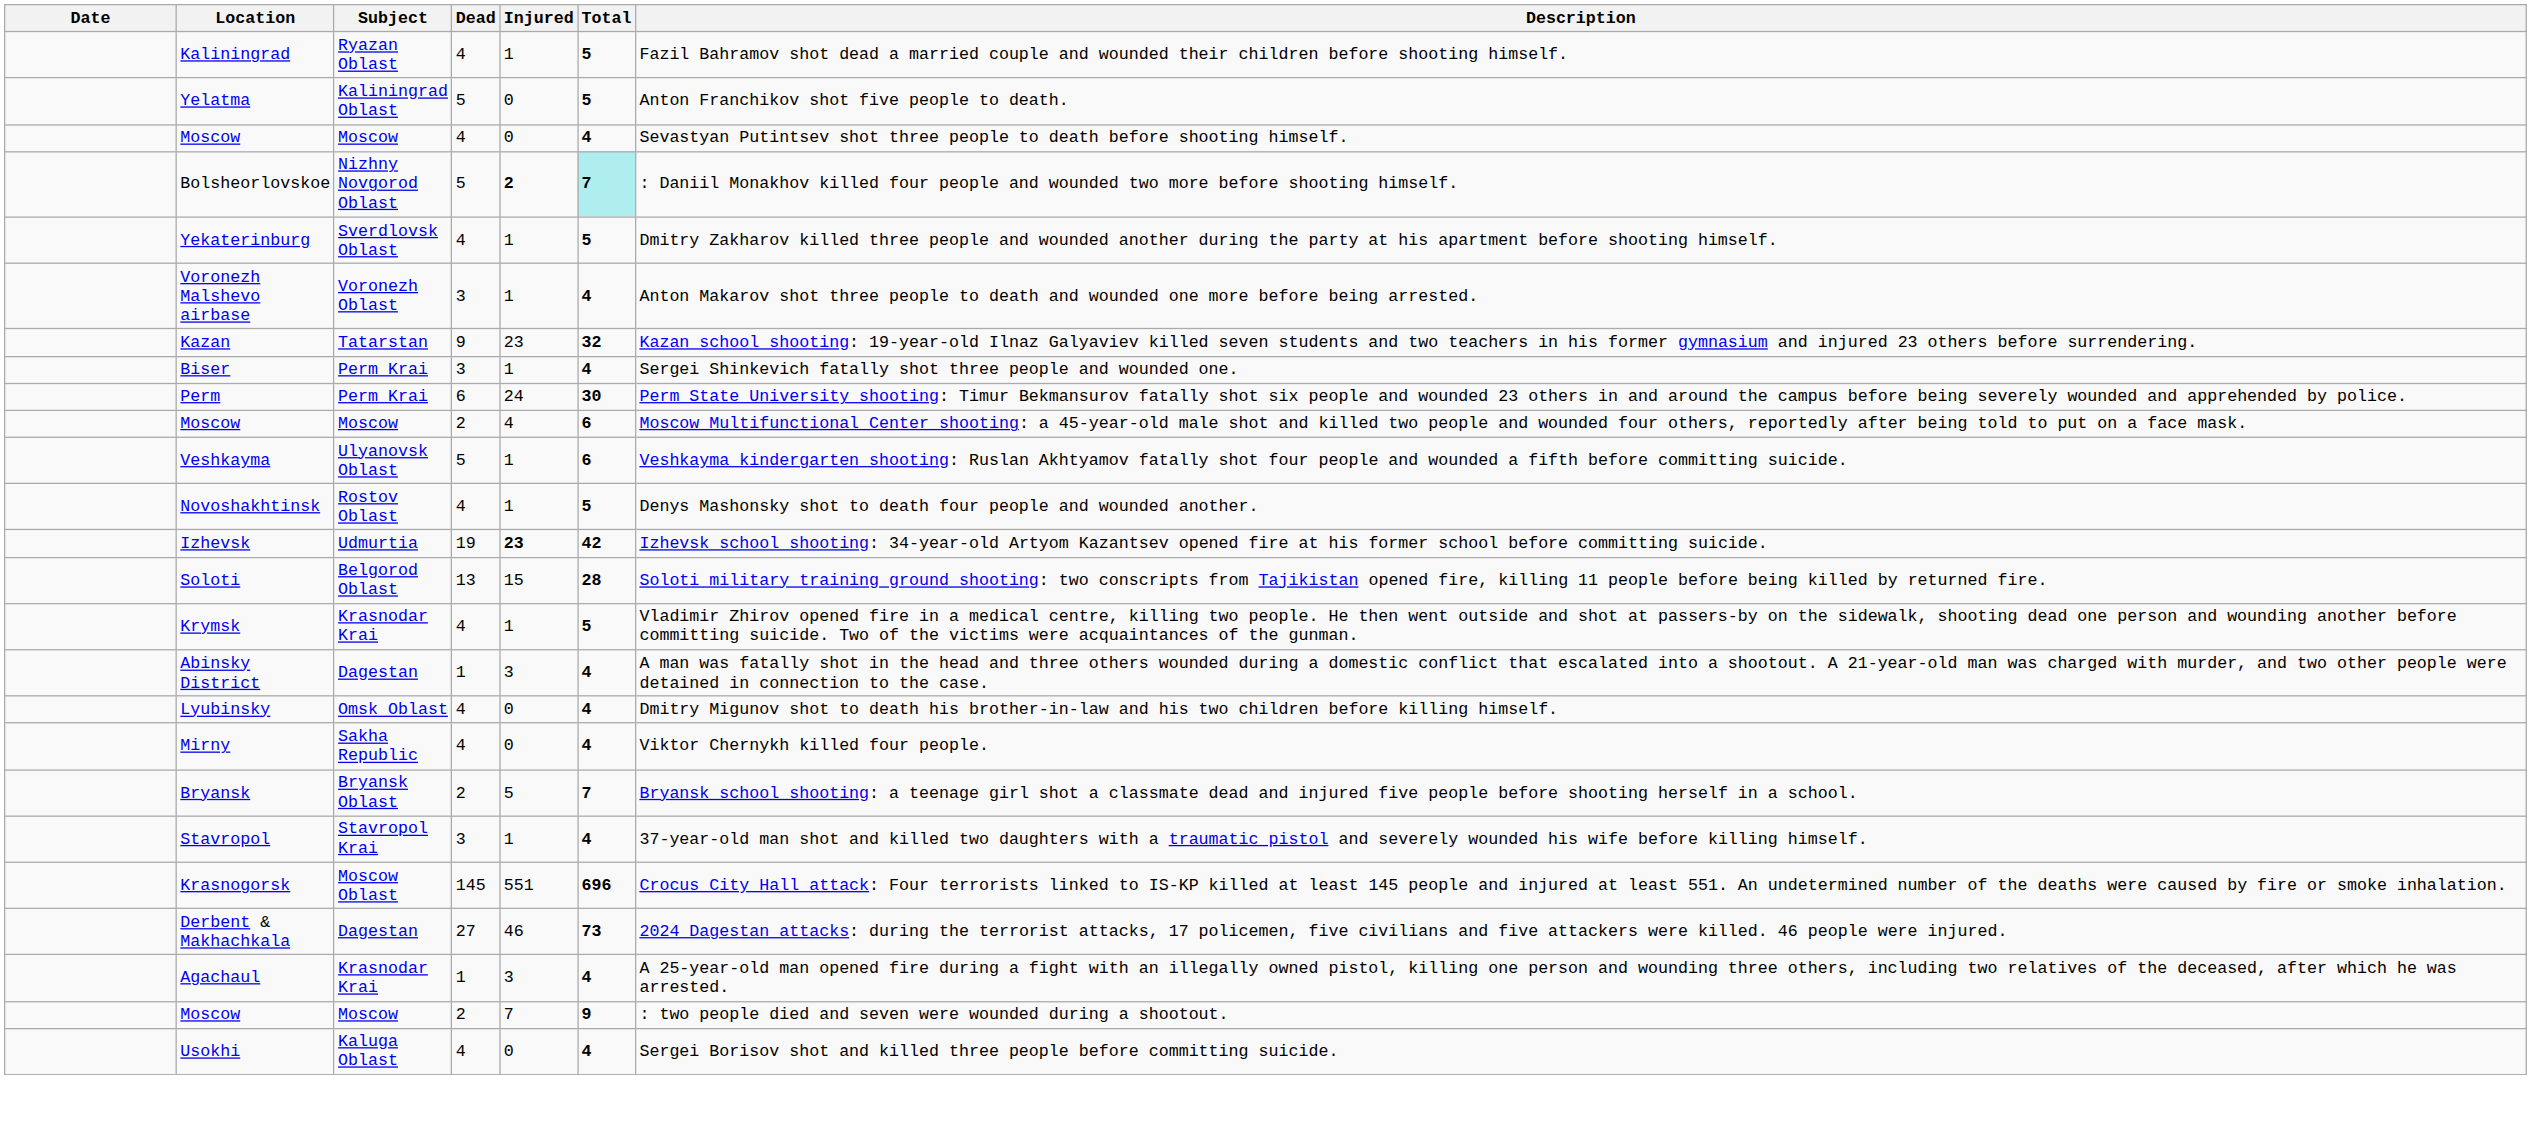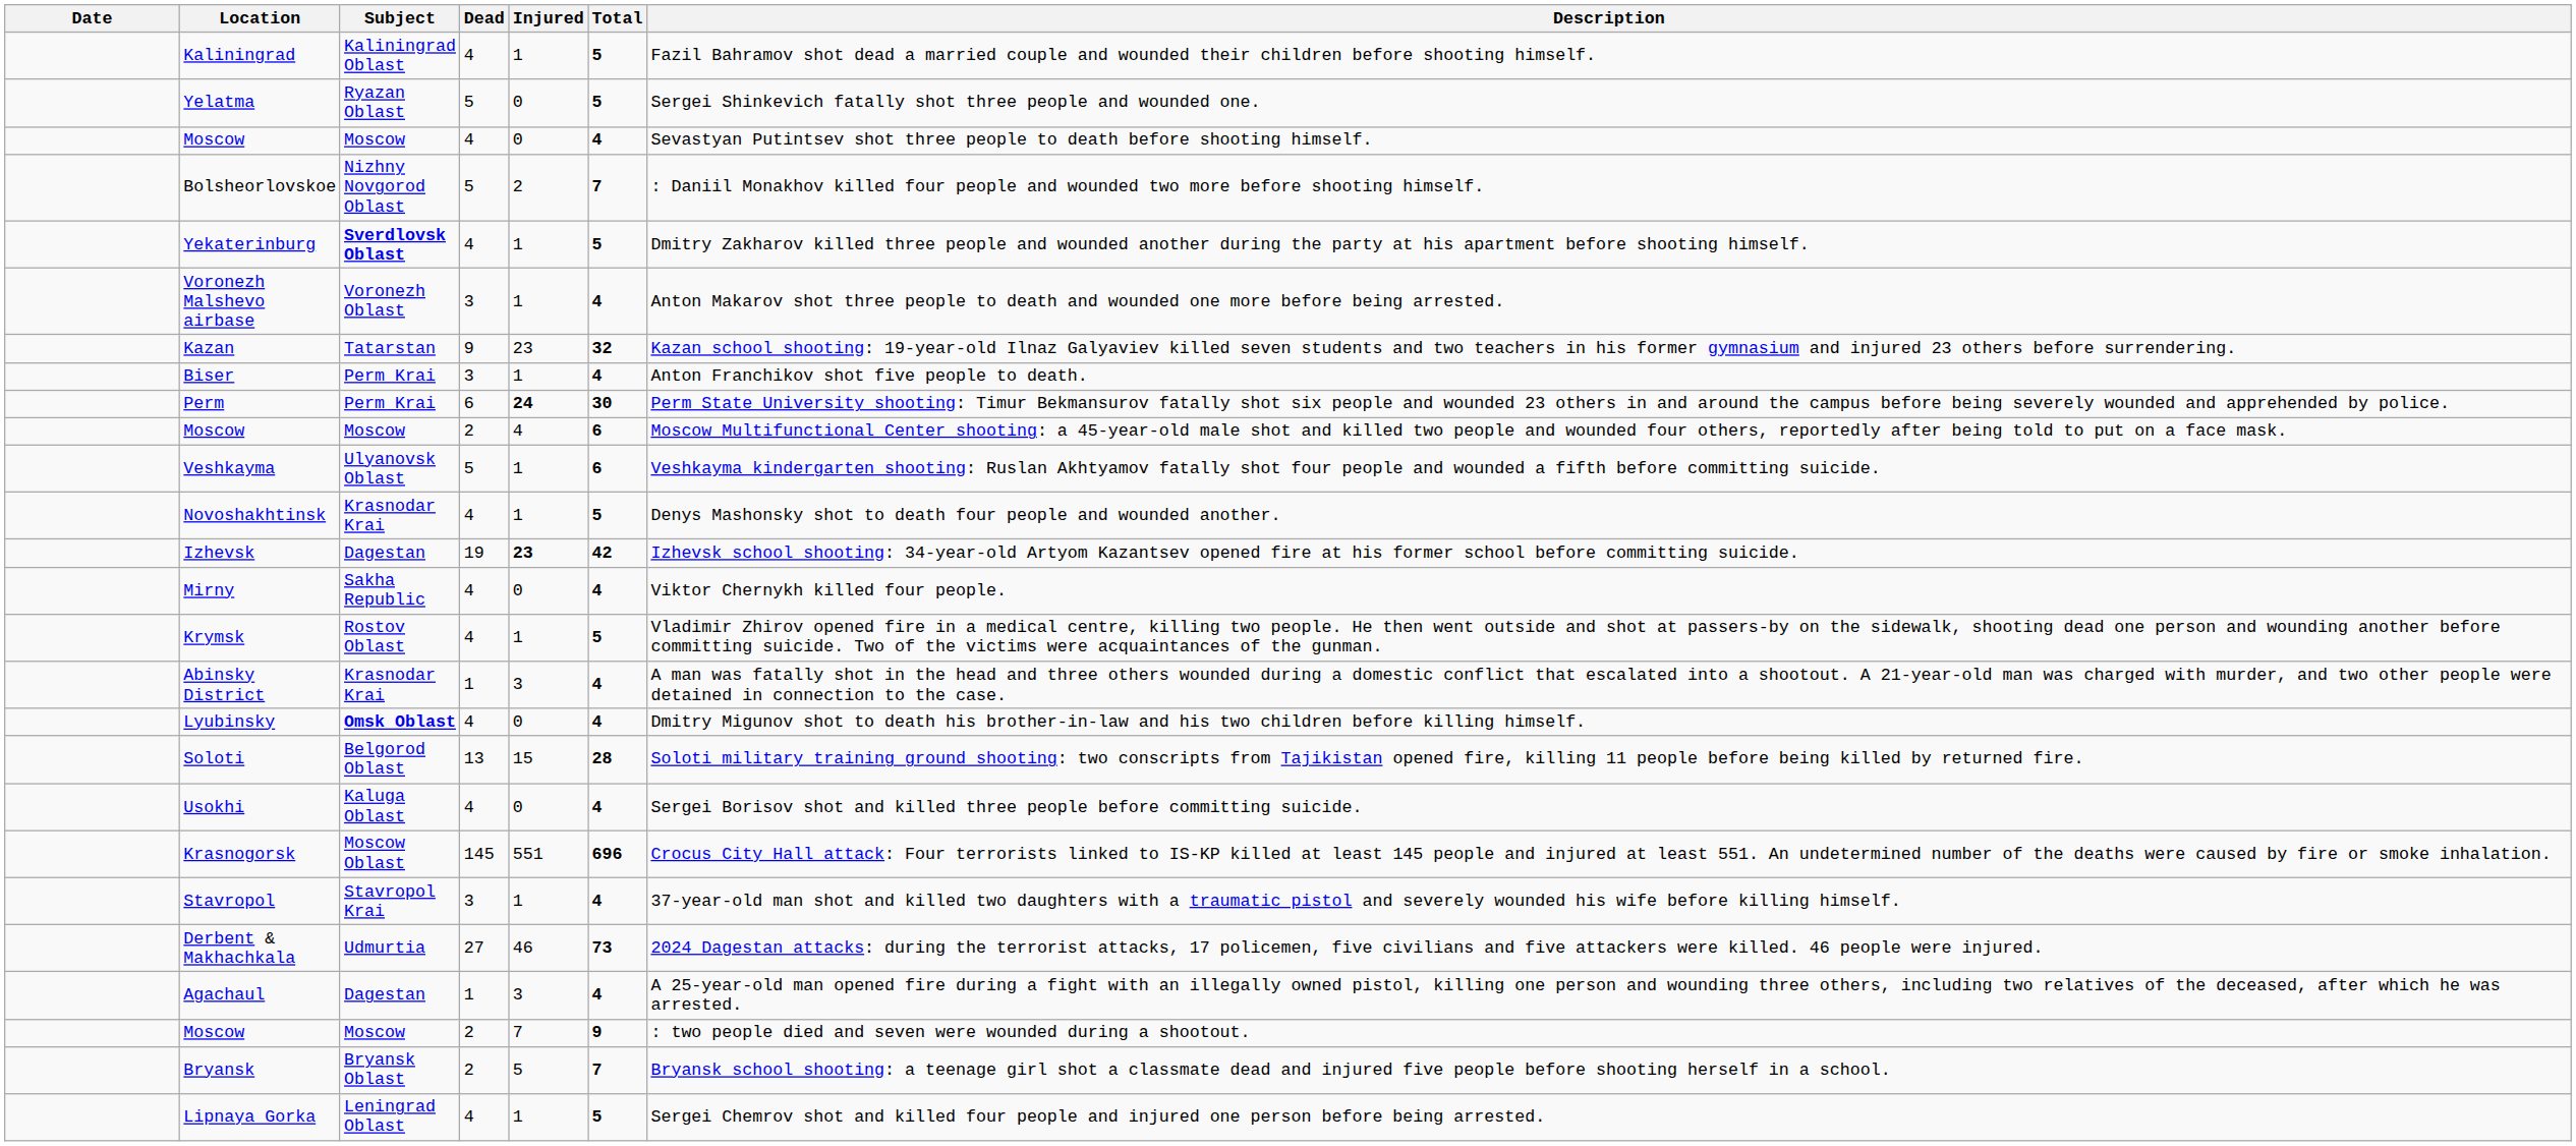Kaliningrad | Subject: Ryazan Oblast -> Kaliningrad Oblast
Yelatma | Subject: Kaliningrad Oblast -> Ryazan Oblast
Yelatma | Description: Anton Franchikov shot five people to death. -> Sergei Shinkevich fatally shot three people and wounded one.
Bolsheorlovskoe | Injured: bold -> normal
Bolsheorlovskoe | Total: paleturquoise background -> no background
Yekaterinburg | Subject: normal -> bold
Biser | Description: Sergei Shinkevich fatally shot three people and wounded one. -> Anton Franchikov shot five people to death.
Perm | Injured: normal -> bold
Novoshakhtinsk | Subject: Rostov Oblast -> Krasnodar Krai
Izhevsk | Subject: Udmurtia -> Dagestan
rows swapped: Soloti <-> Mirny
Krymsk | Subject: Krasnodar Krai -> Rostov Oblast
Abinsky District | Subject: Dagestan -> Krasnodar Krai
Lyubinsky | Subject: normal -> bold
rows swapped: Bryansk <-> Usokhi
rows swapped: Krasnogorsk <-> Stavropol
Derbent & Makhachkala | Subject: Dagestan -> Udmurtia
Agachaul | Subject: Krasnodar Krai -> Dagestan
+ row: Lipnaya Gorka | Leningrad Oblast | 4 | 1 | 5 | Sergei Chemrov shot and killed four people and injured one person before being arrested.
